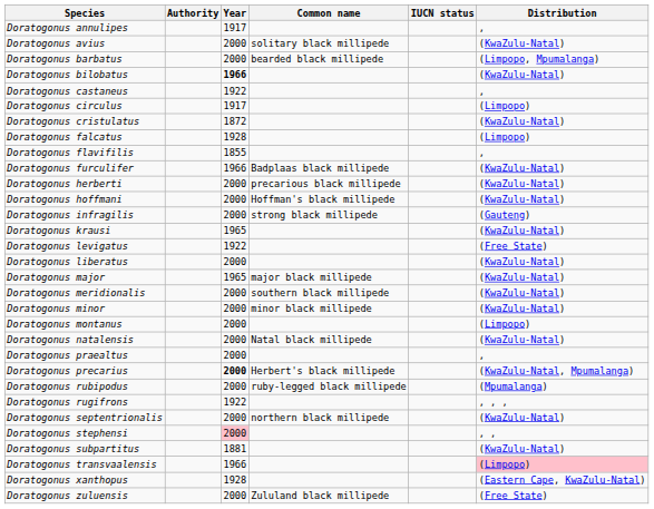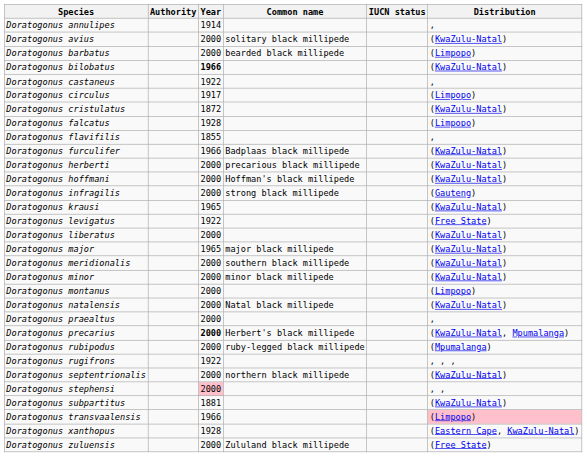Doratogonus annulipes | Year: 1917 -> 1914
Doratogonus barbatus | Distribution: (Limpopo, Mpumalanga) -> (Limpopo)
